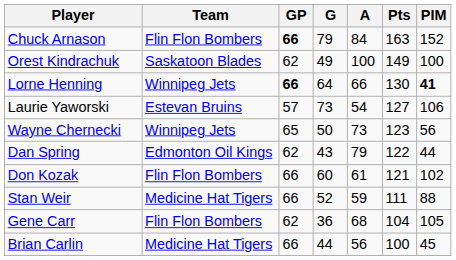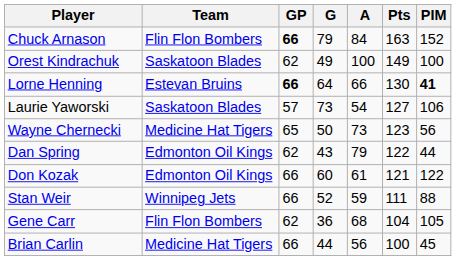Lorne Henning | Team: Winnipeg Jets -> Estevan Bruins
Laurie Yaworski | Team: Estevan Bruins -> Saskatoon Blades
Wayne Chernecki | Team: Winnipeg Jets -> Medicine Hat Tigers
Don Kozak | Team: Flin Flon Bombers -> Edmonton Oil Kings
Don Kozak | PIM: 102 -> 122
Stan Weir | Team: Medicine Hat Tigers -> Winnipeg Jets
